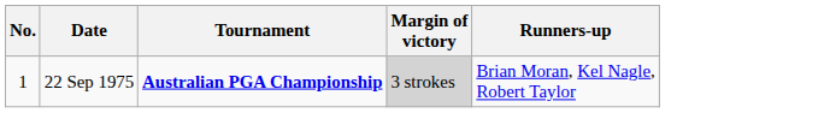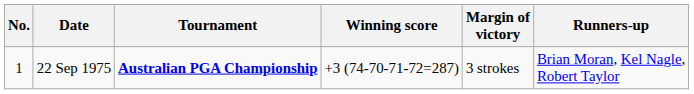+ column: Winning score | +3 (74-70-71-72=287)
22 Sep 1975 | Margin of victory: lightgrey background -> no background
